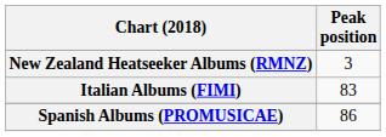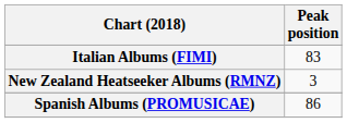rows swapped: Italian Albums (FIMI) <-> New Zealand Heatseeker Albums (RMNZ)
